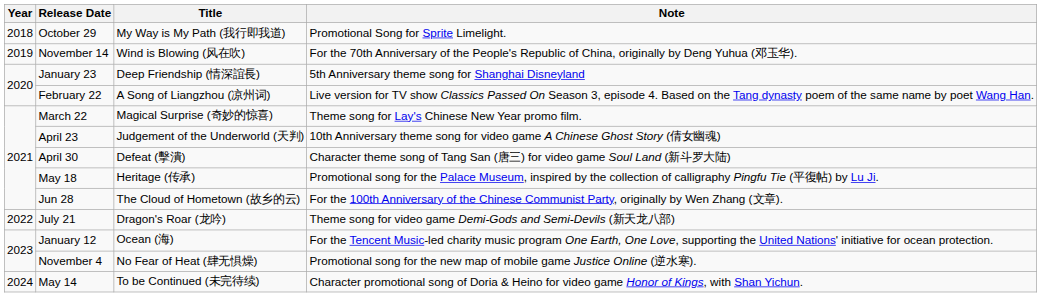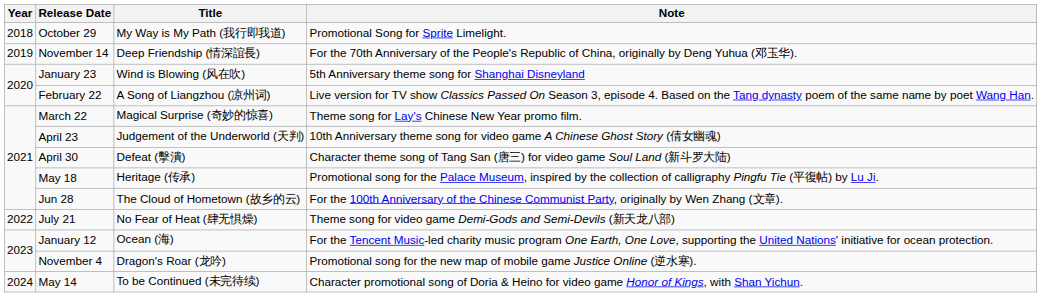November 14 | Title: Wind is Blowing (风在吹) -> Deep Friendship (情深誼長)
January 23 | Title: Deep Friendship (情深誼長) -> Wind is Blowing (风在吹)
July 21 | Title: Dragon's Roar (龙吟) -> No Fear of Heat (肆无惧燥)
November 4 | Title: No Fear of Heat (肆无惧燥) -> Dragon's Roar (龙吟)
